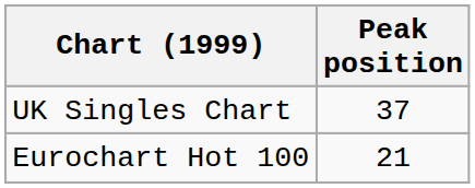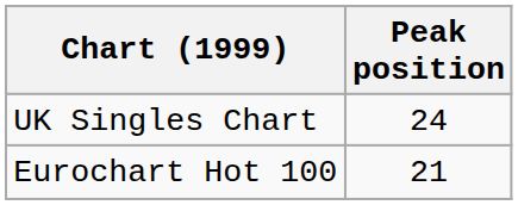UK Singles Chart | Peak position: 37 -> 24
